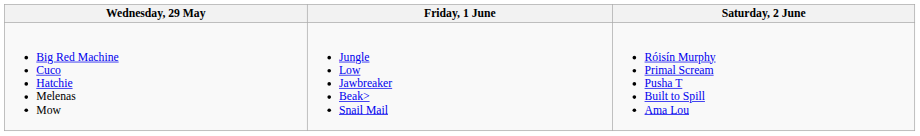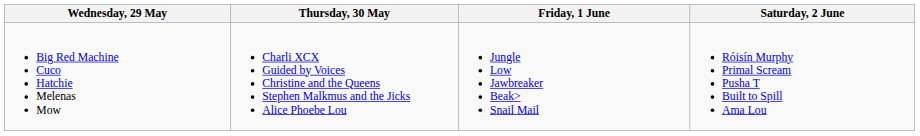+ column: Thursday, 30 May | Charli XCX Guided by Voices Christine and the Queens Stephen Malkmus and the Jicks Alice Phoebe Lou
